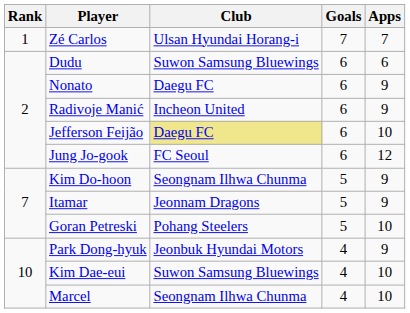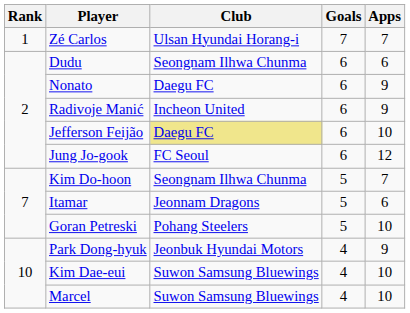Dudu | Club: Suwon Samsung Bluewings -> Seongnam Ilhwa Chunma
Kim Do-hoon | Apps: 9 -> 7
Itamar | Apps: 9 -> 6
Marcel | Club: Seongnam Ilhwa Chunma -> Suwon Samsung Bluewings
